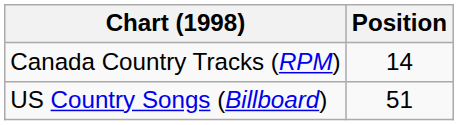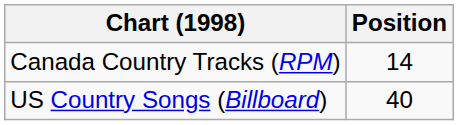US Country Songs (Billboard) | Position: 51 -> 40
